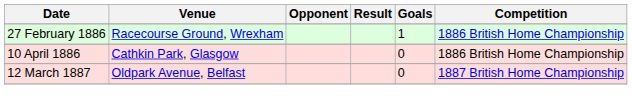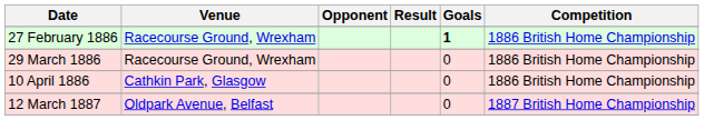27 February 1886 | Goals: normal -> bold
+ row: 29 March 1886 | Racecourse Ground, Wrexham | 0 | 1886 British Home Championship
